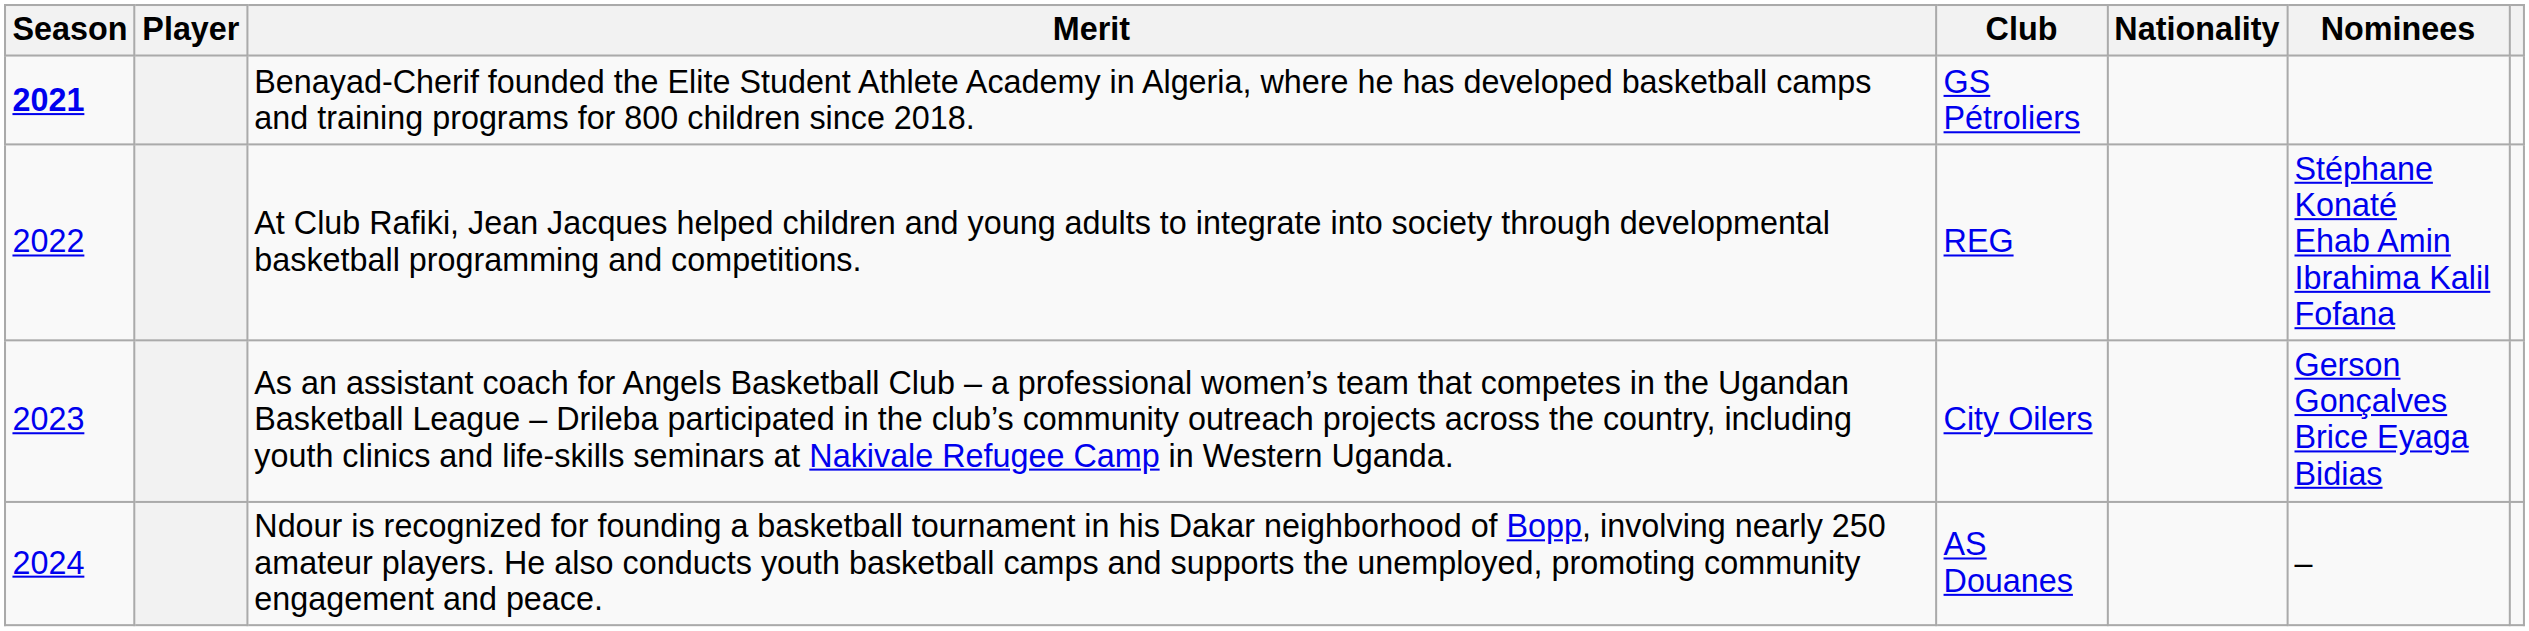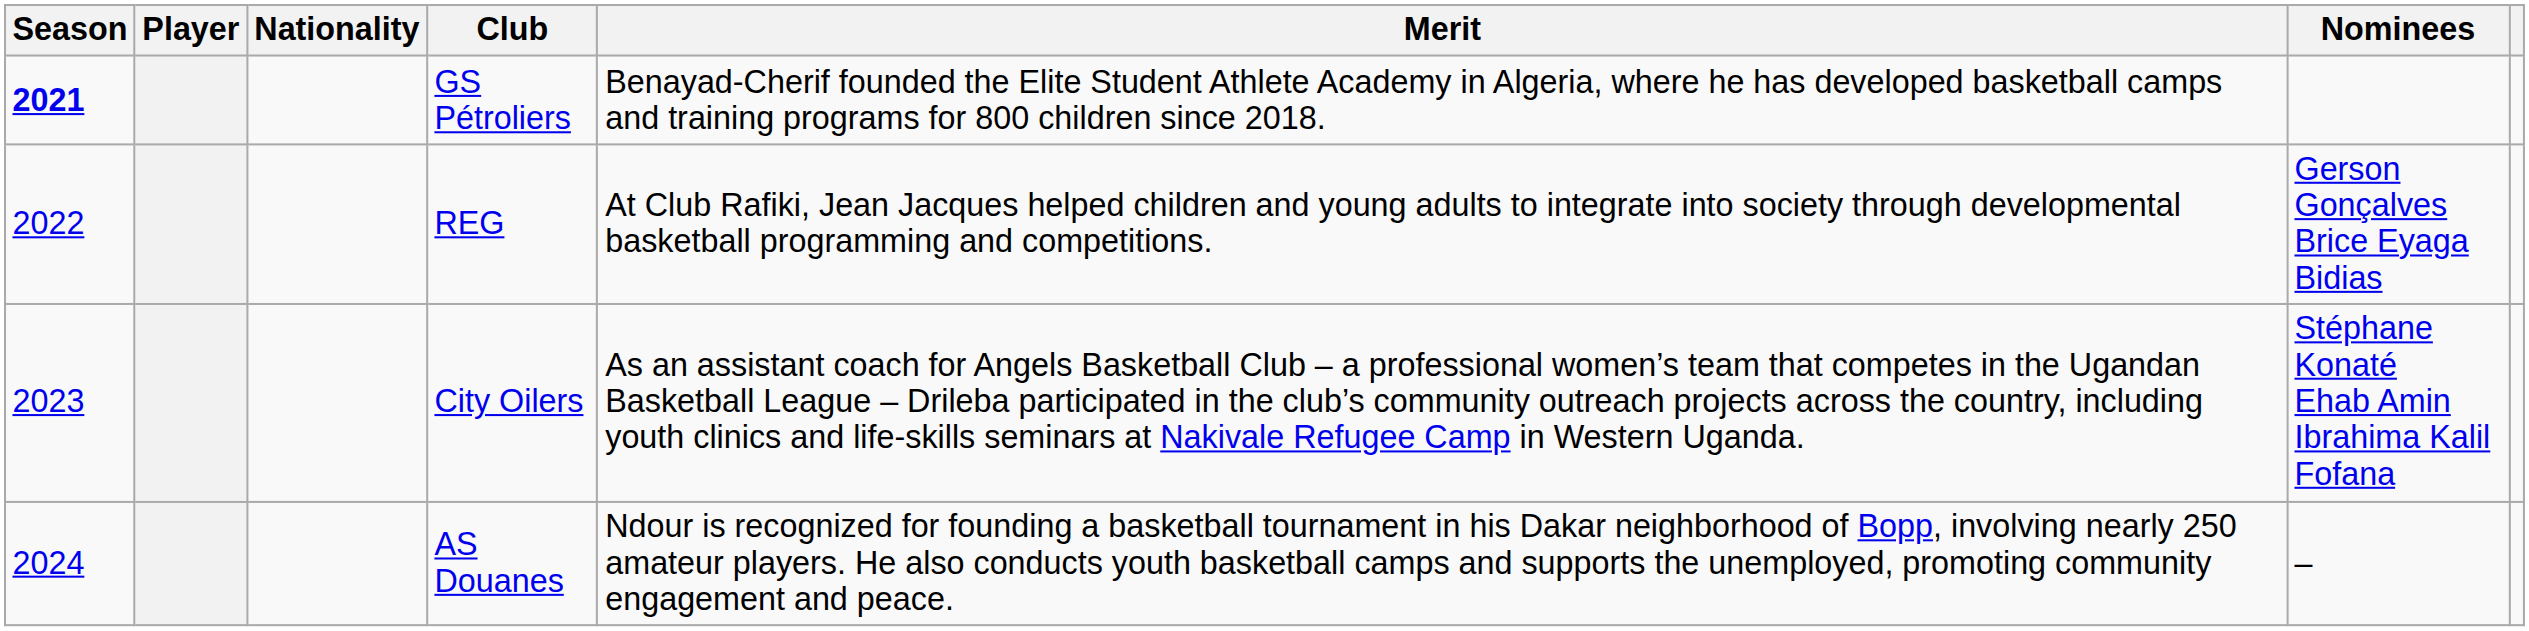columns swapped: Nationality <-> Merit
REG | Nominees: Stéphane Konaté Ehab Amin Ibrahima Kalil Fofana -> Gerson Gonçalves Brice Eyaga Bidias
City Oilers | Nominees: Gerson Gonçalves Brice Eyaga Bidias -> Stéphane Konaté Ehab Amin Ibrahima Kalil Fofana
